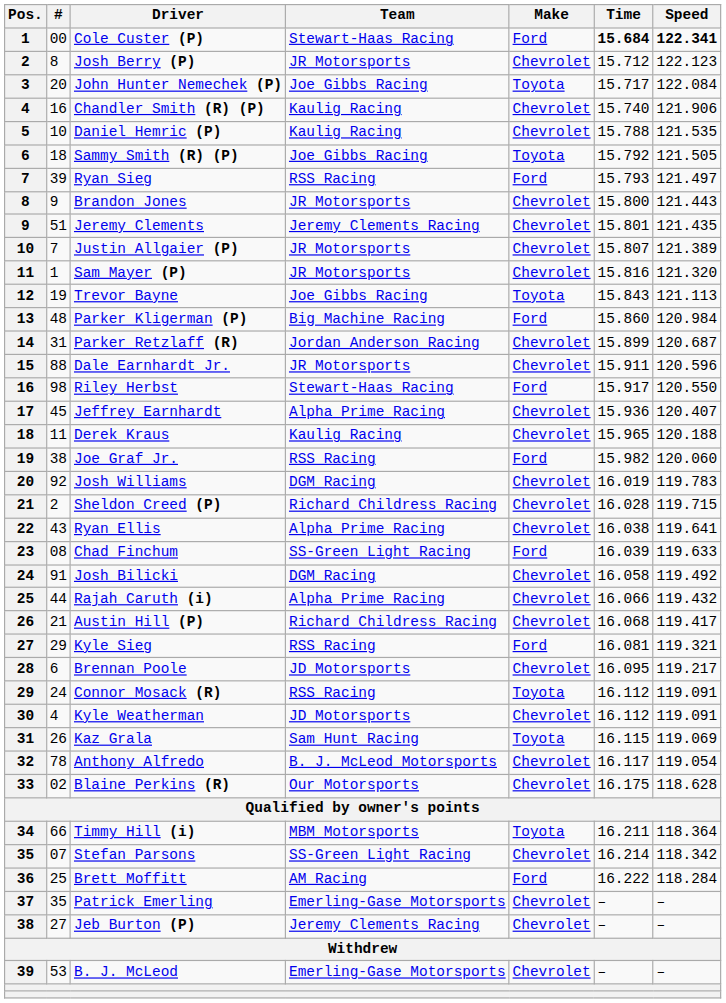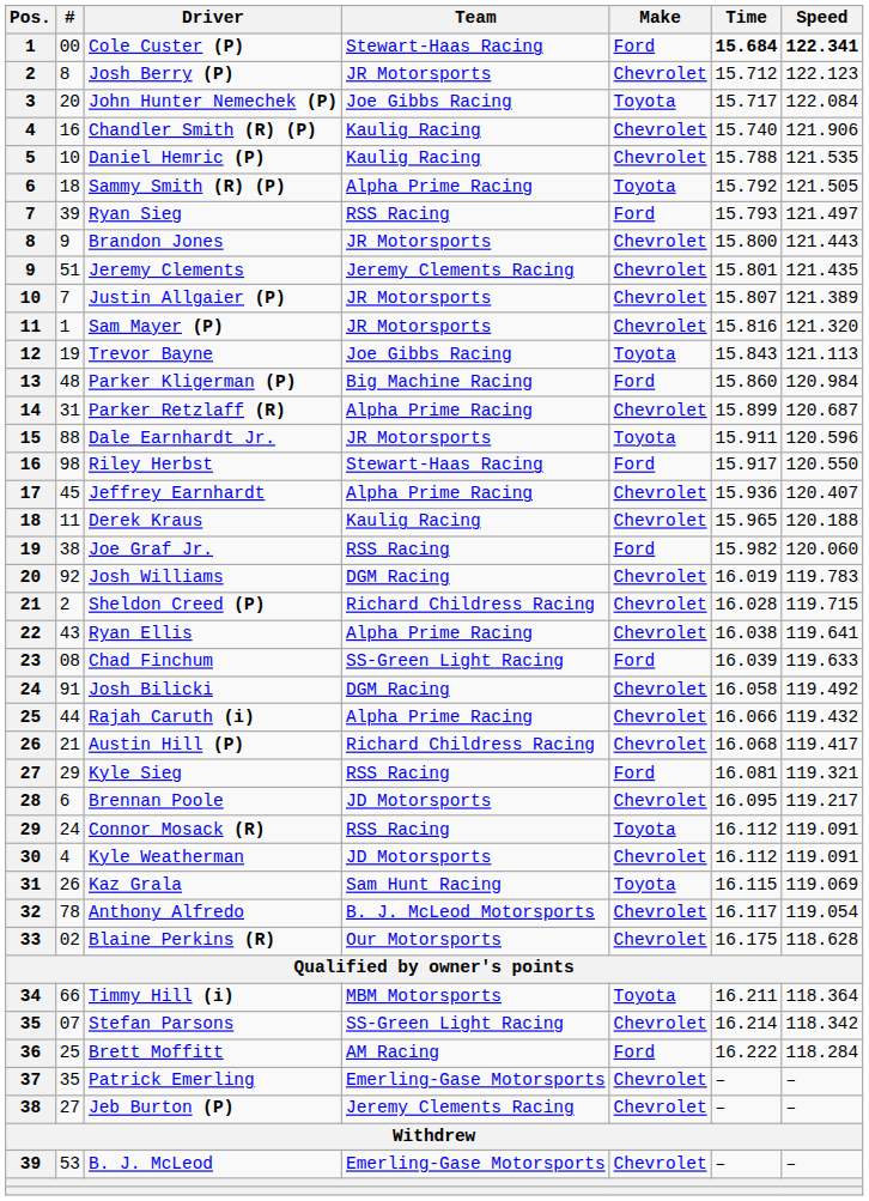Sammy Smith (R) (P) | Team: Joe Gibbs Racing -> Alpha Prime Racing
Parker Retzlaff (R) | Team: Jordan Anderson Racing -> Alpha Prime Racing
Dale Earnhardt Jr. | Make: Chevrolet -> Toyota
